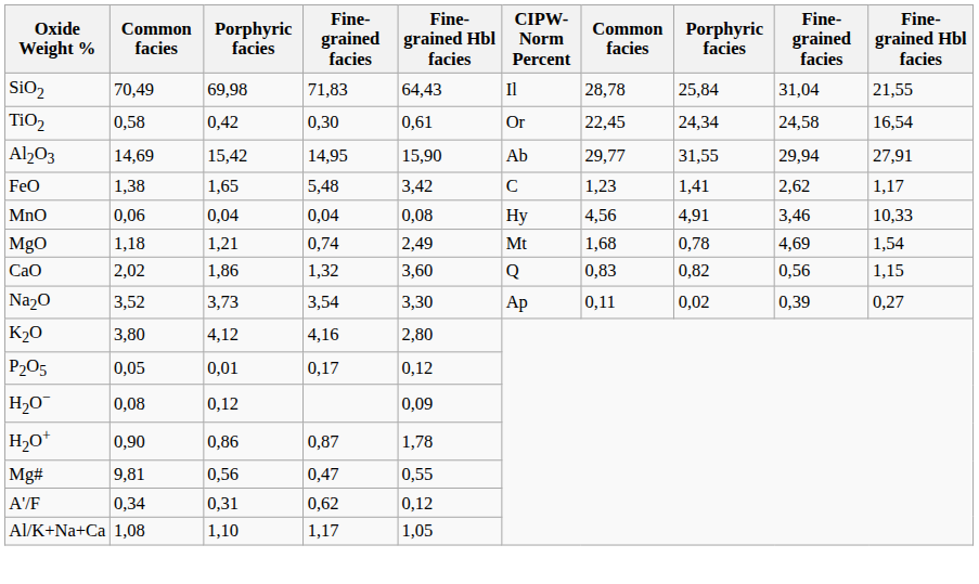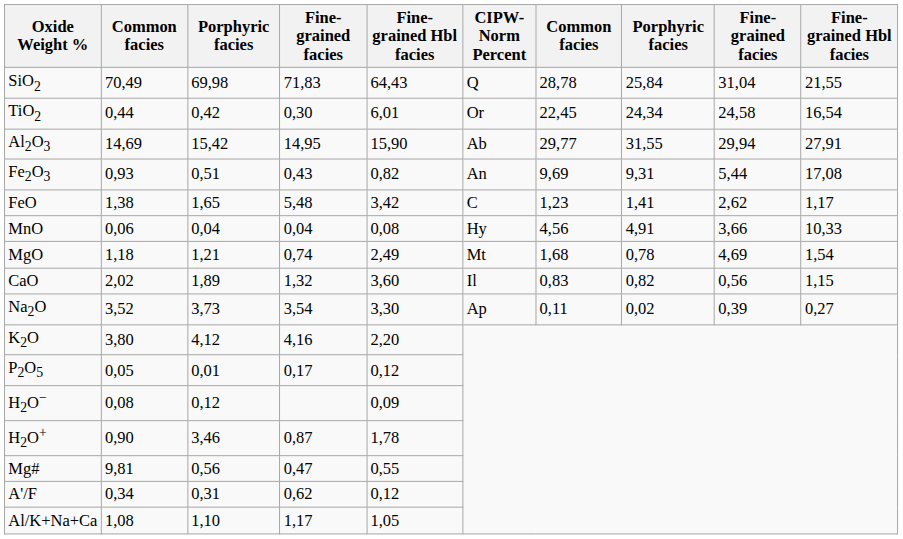SiO2 | CIPW-Norm Percent: Il -> Q
TiO2 | column 2: 0,58 -> 0,44
TiO2 | column 5: 0,61 -> 6,01
+ row: Fe2O3 | 0,93 | 0,51 | 0,43 | 0,82 | An | 9,69 | 9,31 | 5,44 | 17,08
MnO | column 9: 3,46 -> 3,66
CaO | column 3: 1,86 -> 1,89
CaO | CIPW-Norm Percent: Q -> Il
K2O | column 5: 2,80 -> 2,20
H2O+ | column 3: 0,86 -> 3,46
